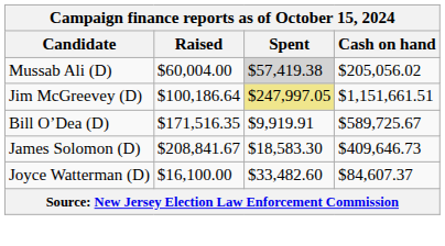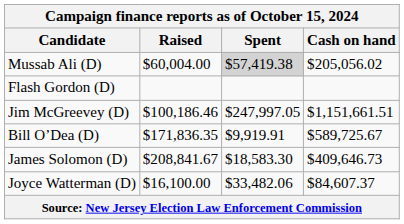+ row: Flash Gordon (D)
Jim McGreevey (D) | Raised: $100,186.64 -> $100,186.46
Jim McGreevey (D) | Spent: khaki background -> no background
Bill O’Dea (D) | Raised: $171,516.35 -> $171,836.35
Joyce Watterman (D) | Spent: $33,482.60 -> $33,482.06
